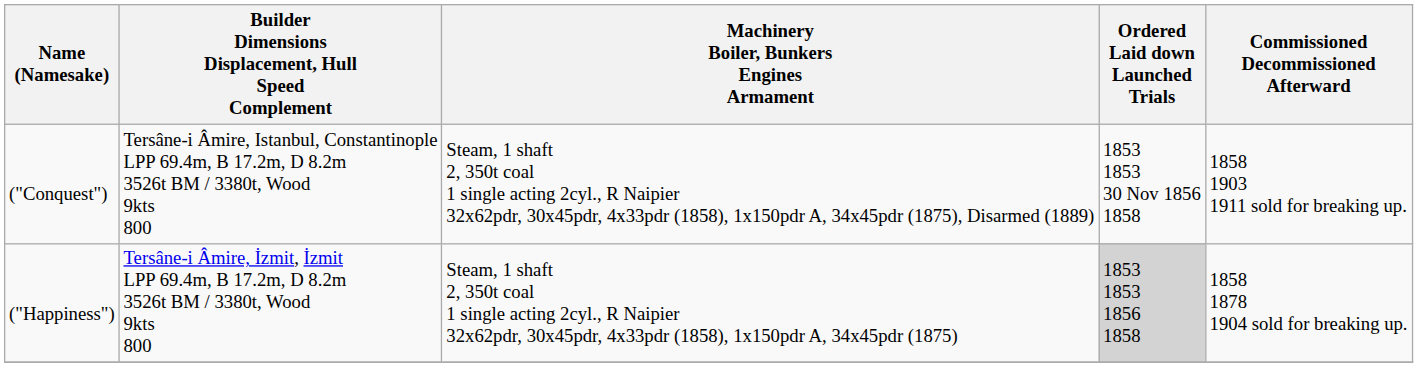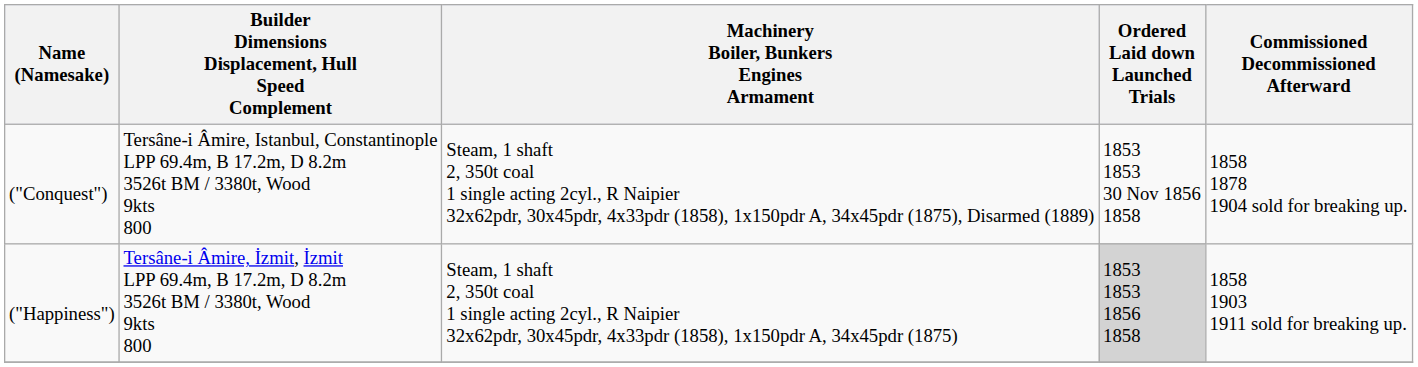("Conquest") | Commissioned Decommissioned Afterward: 1858 1903 1911 sold for breaking up. -> 1858 1878 1904 sold for breaking up.
("Happiness") | Commissioned Decommissioned Afterward: 1858 1878 1904 sold for breaking up. -> 1858 1903 1911 sold for breaking up.
